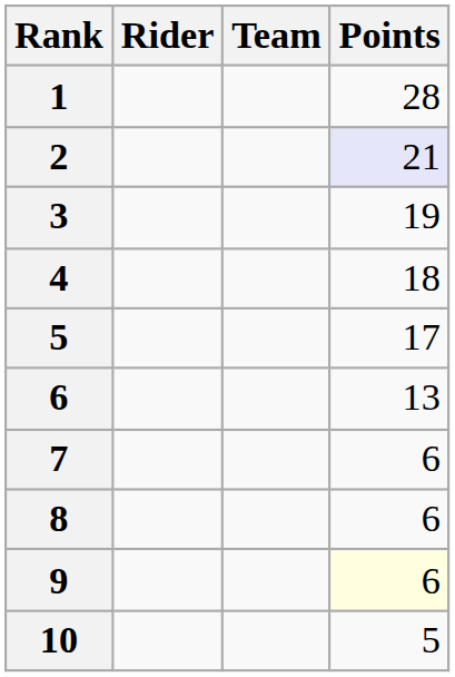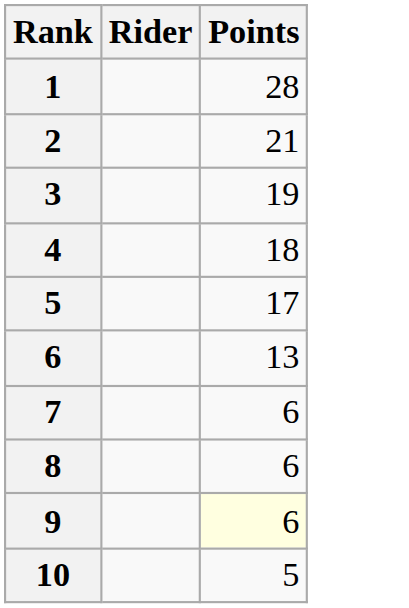- column: Team
2 | Points: lavender background -> no background
